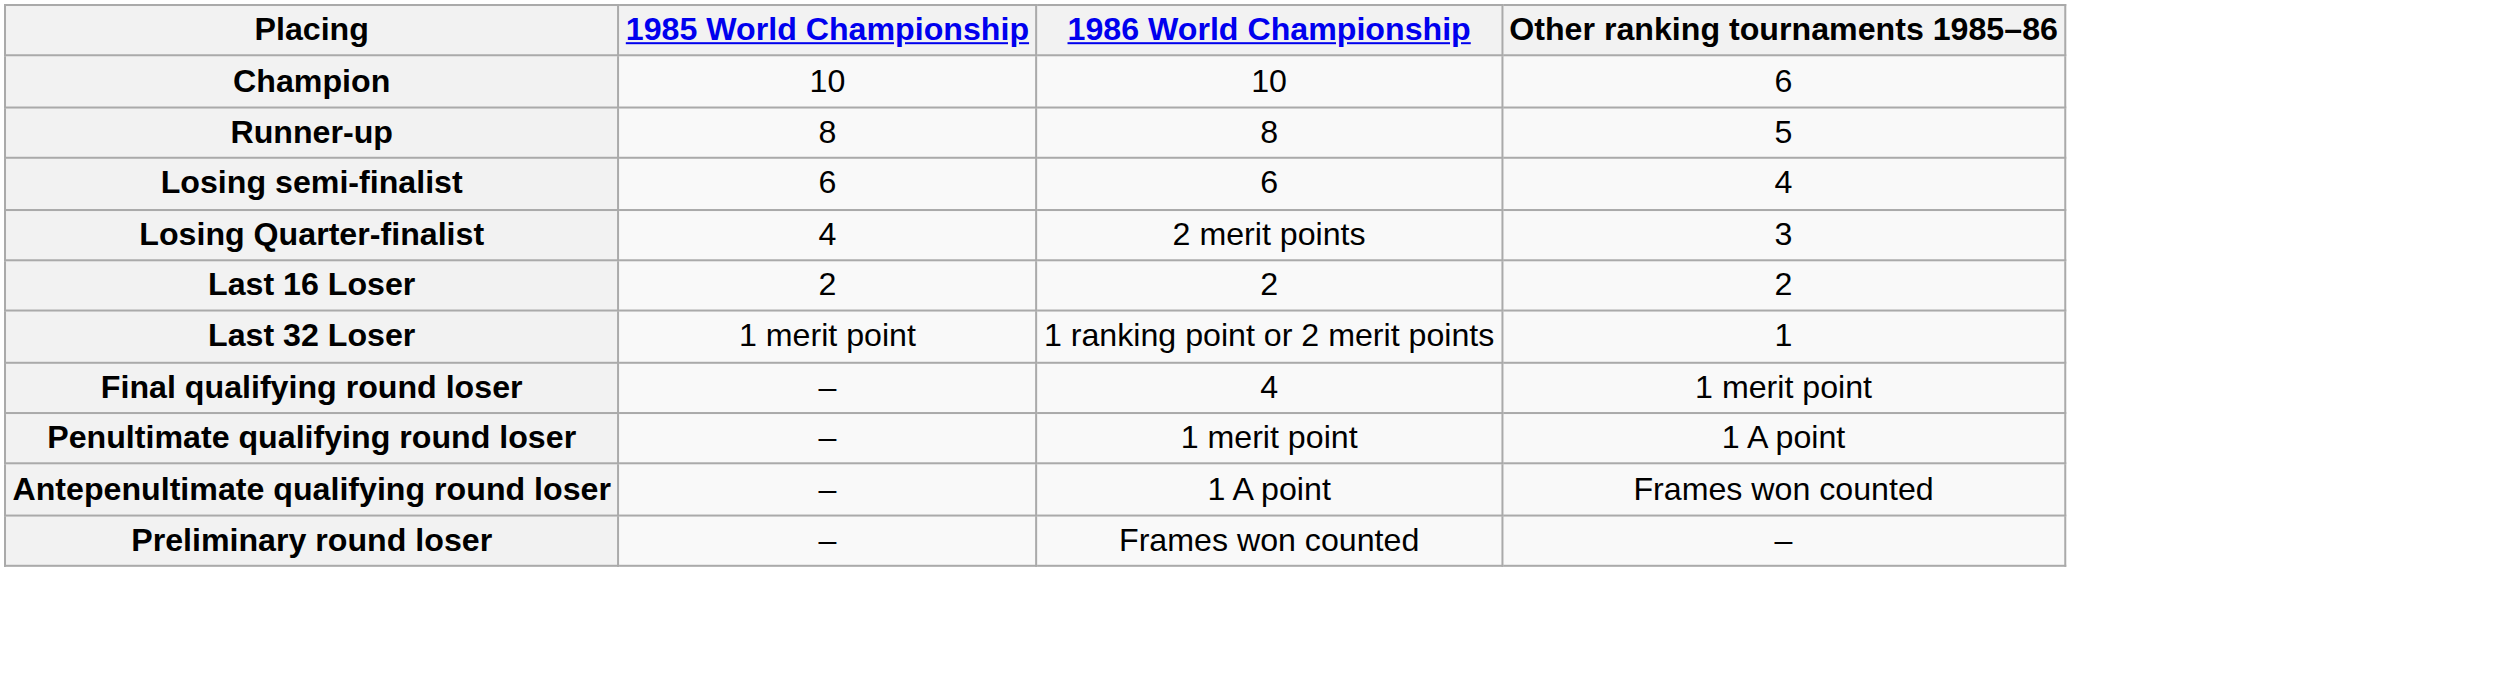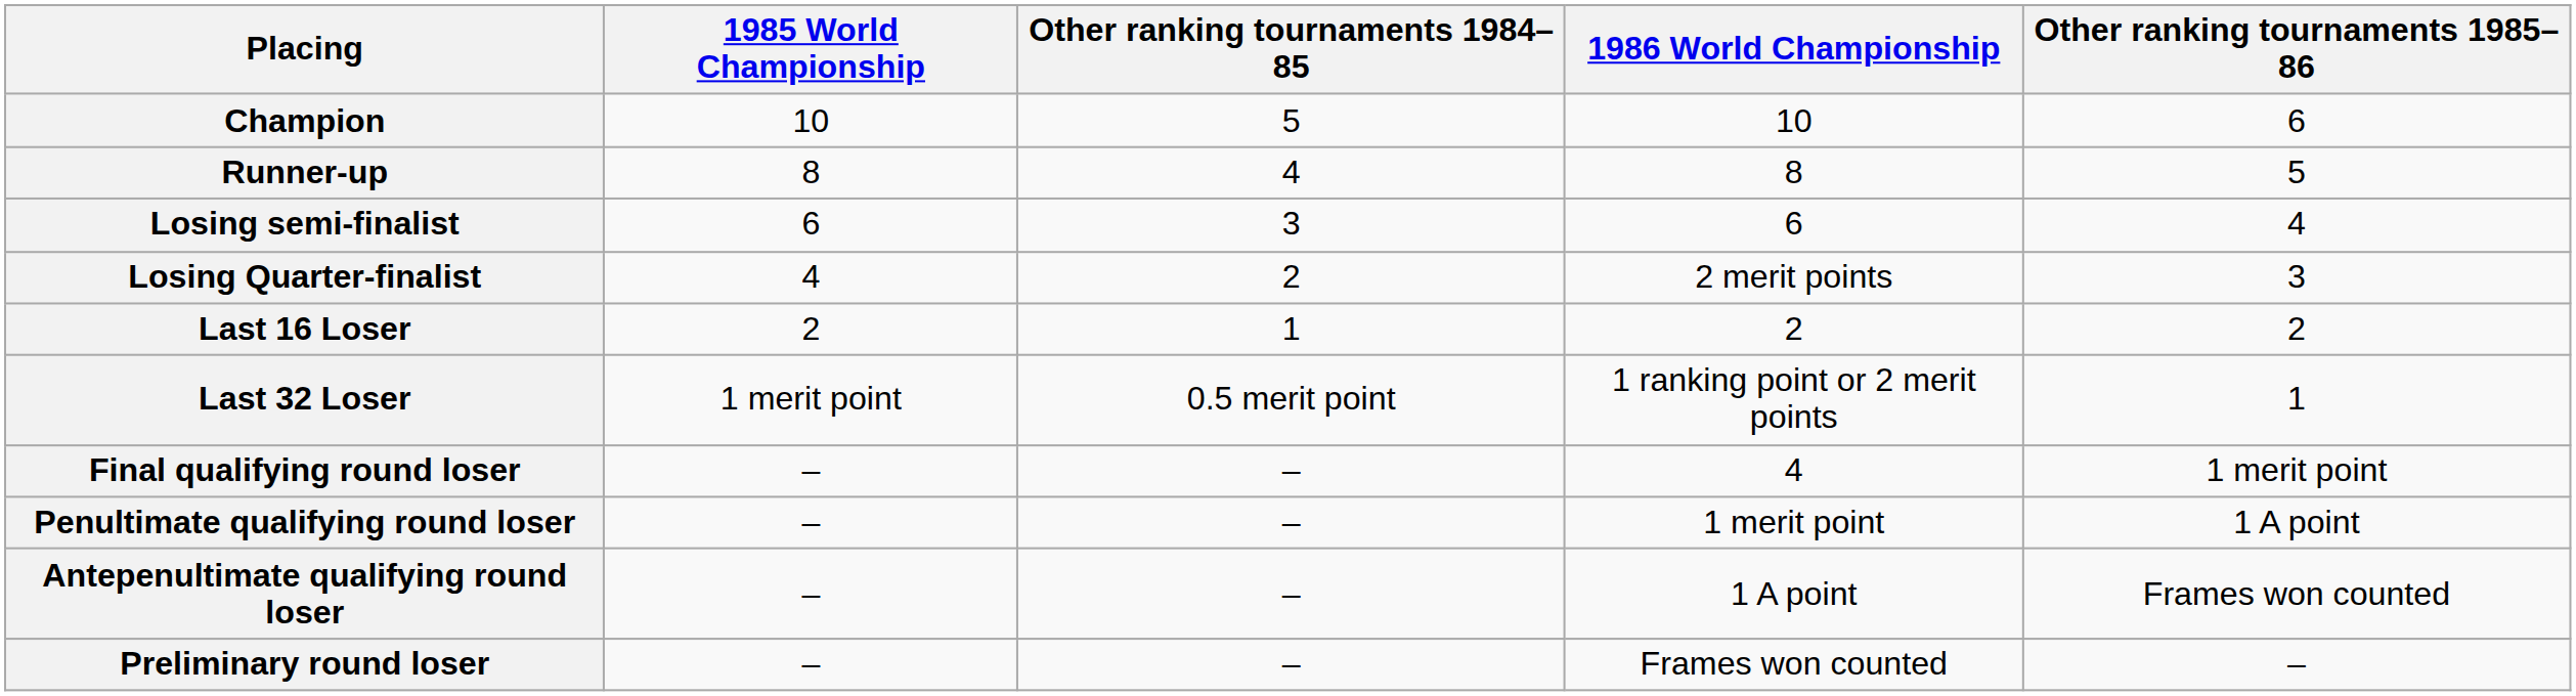+ column: Other ranking tournaments 1984–85 | 5 | 4 | 3 | 2 | 1 | 0.5 merit point | – | – | – | –
